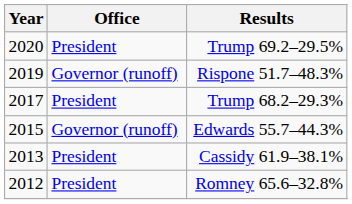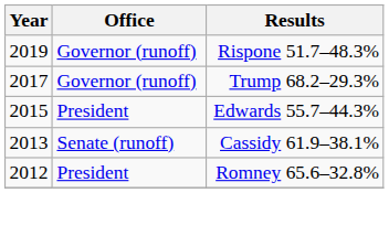- row: 2020 | President | Trump 69.2–29.5%
Trump 68.2–29.3% | Office: President -> Governor (runoff)
Edwards 55.7–44.3% | Office: Governor (runoff) -> President
Cassidy 61.9–38.1% | Office: President -> Senate (runoff)
